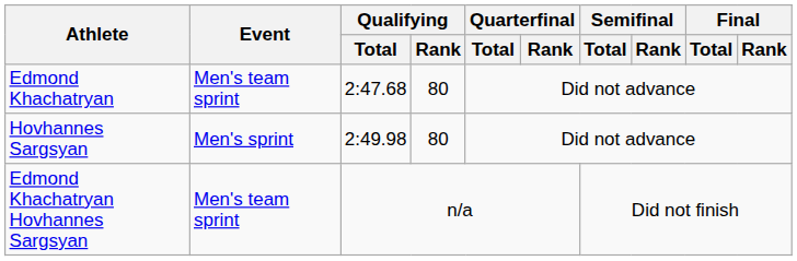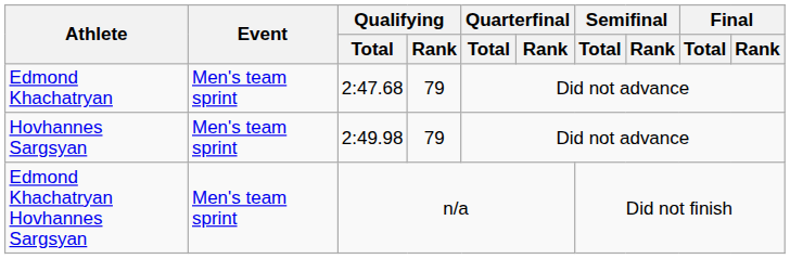Edmond Khachatryan | Qualifying / Rank: 80 -> 79
Hovhannes Sargsyan | Event: Men's sprint -> Men's team sprint
Hovhannes Sargsyan | Qualifying / Rank: 80 -> 79
